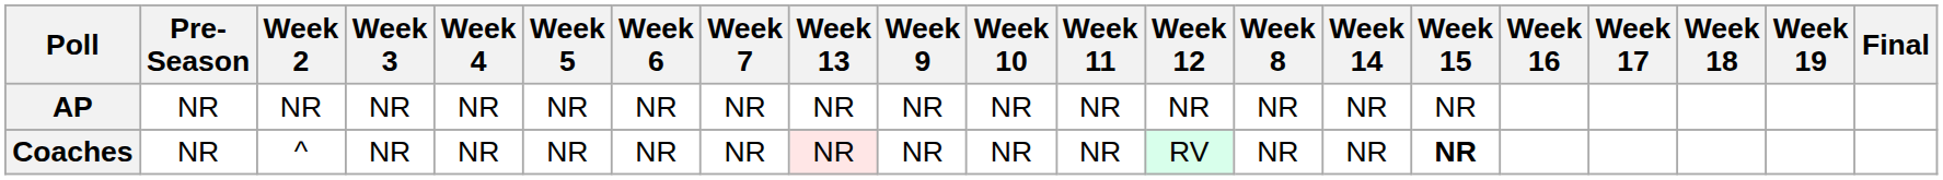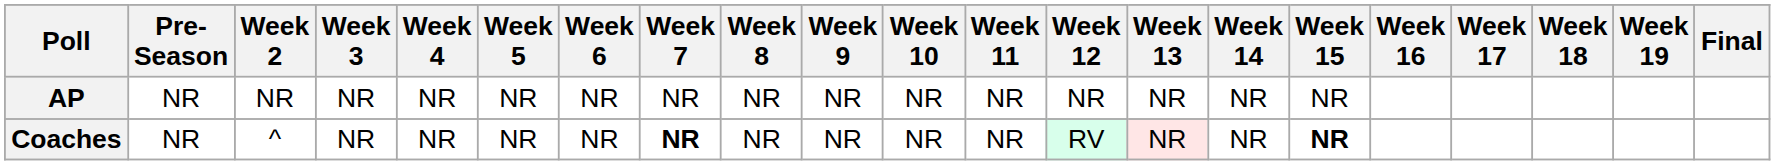columns swapped: Week 8 <-> Week 13
Coaches | Week 7: normal -> bold
